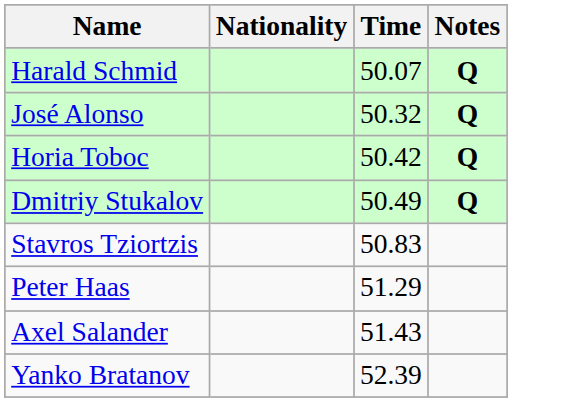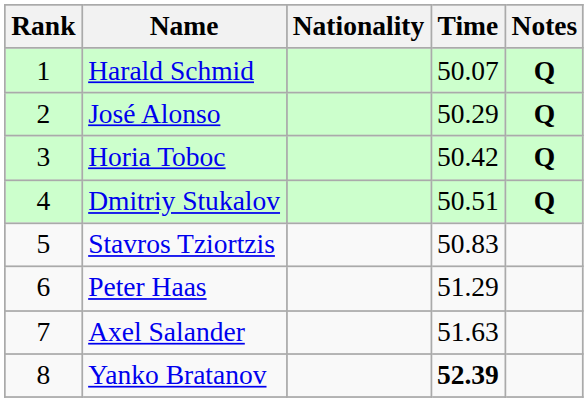+ column: Rank | 1 | 2 | 3 | 4 | 5 | 6 | 7 | 8
José Alonso | Time: 50.32 -> 50.29
Dmitriy Stukalov | Time: 50.49 -> 50.51
Axel Salander | Time: 51.43 -> 51.63
Yanko Bratanov | Time: normal -> bold
